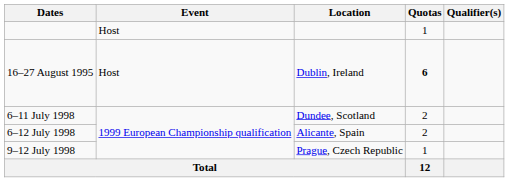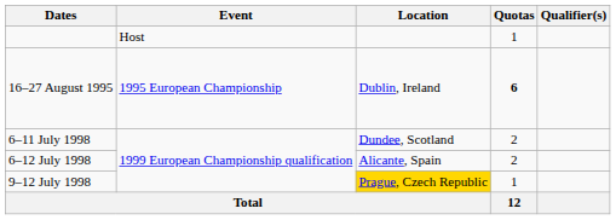16–27 August 1995 | Event: Host -> 1995 European Championship
9–12 July 1998 | Location: no background -> gold background
